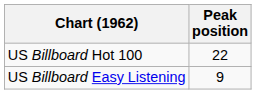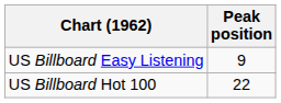rows swapped: US Billboard Hot 100 <-> US Billboard Easy Listening
